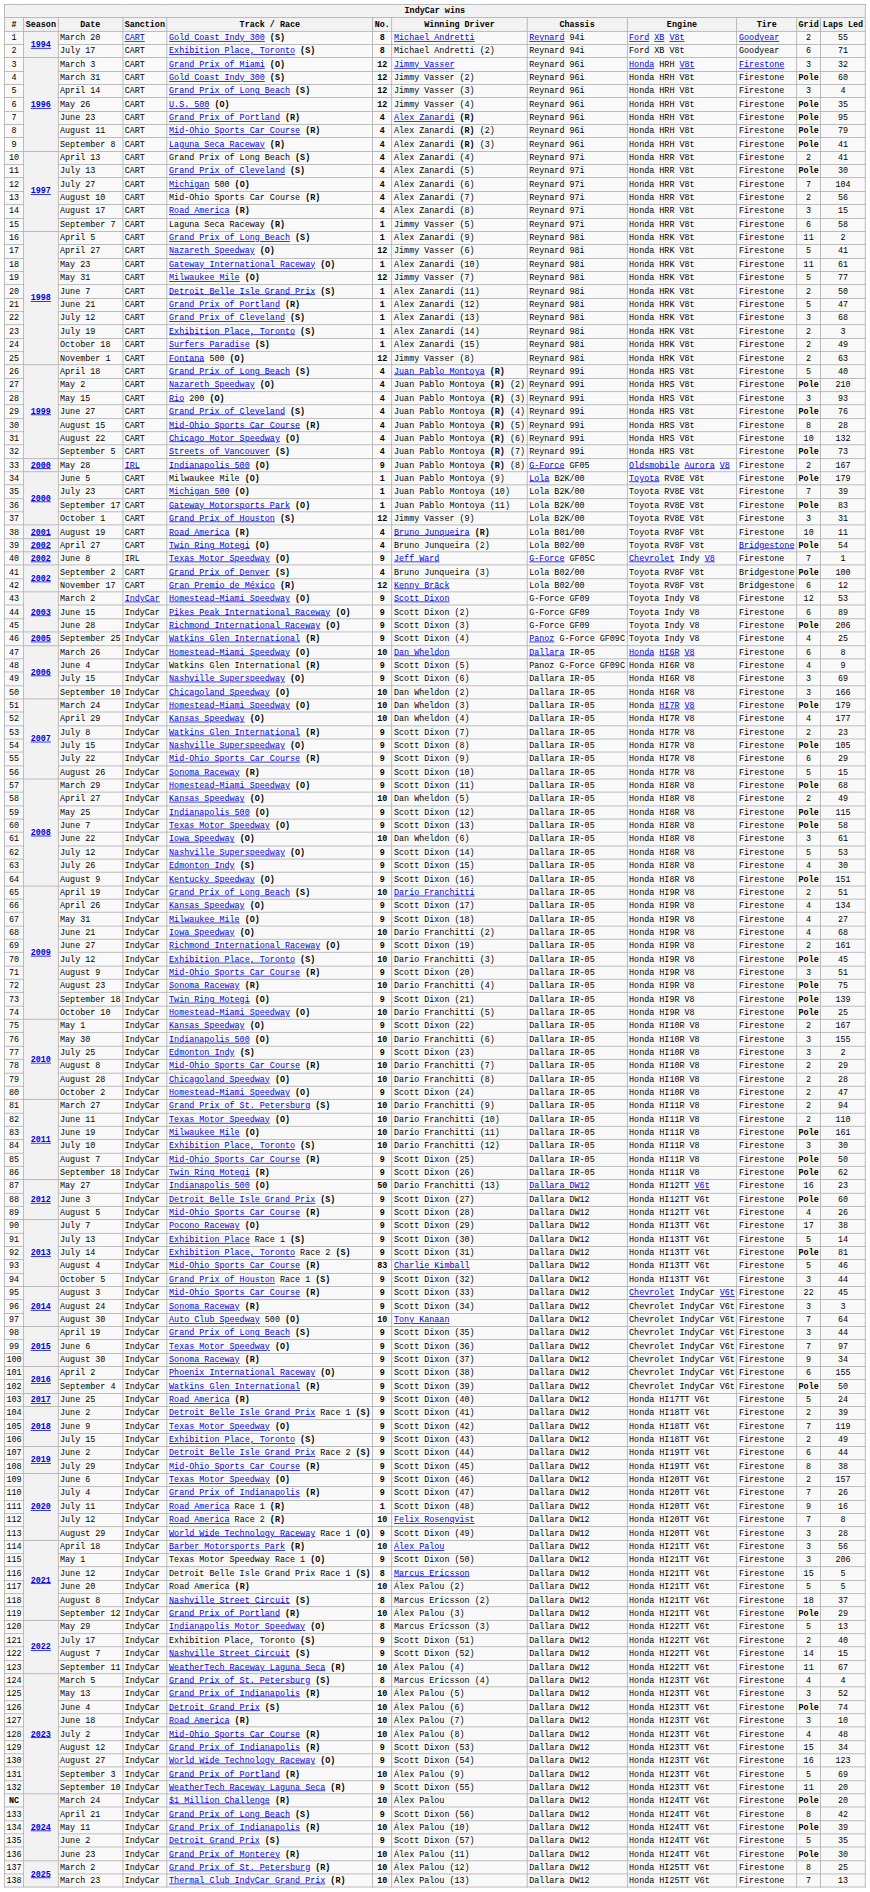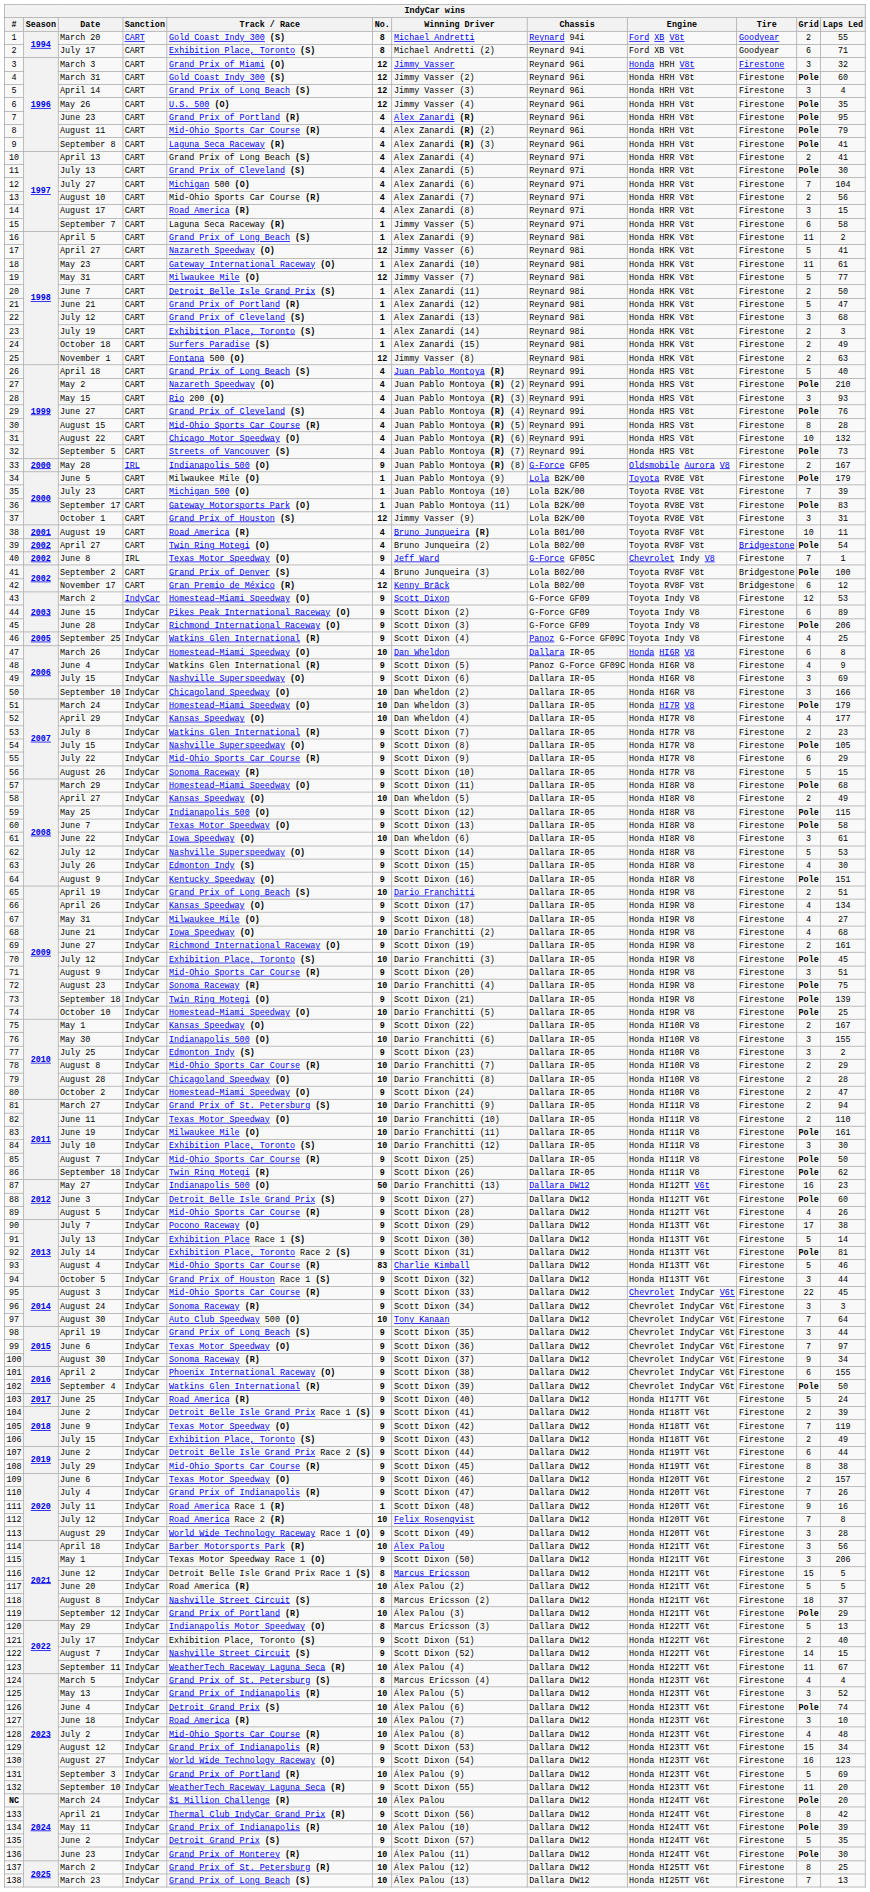133 | Track / Race: Grand Prix of Long Beach (S) -> Thermal Club IndyCar Grand Prix (R)
138 | Track / Race: Thermal Club IndyCar Grand Prix (R) -> Grand Prix of Long Beach (S)
